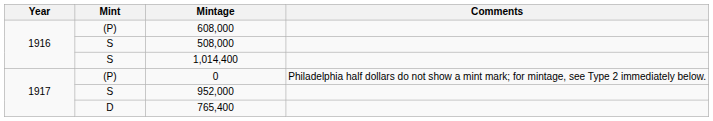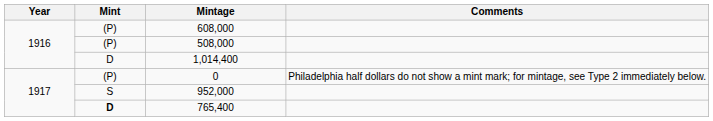508,000 | Mint: S -> (P)
1,014,400 | Mint: S -> D
765,400 | Mint: normal -> bold
